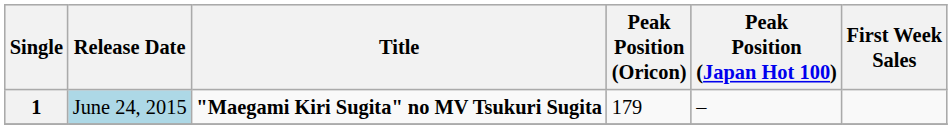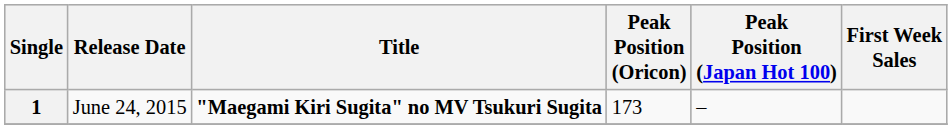1 | Release Date: lightblue background -> no background
1 | Peak Position (Oricon): 179 -> 173
